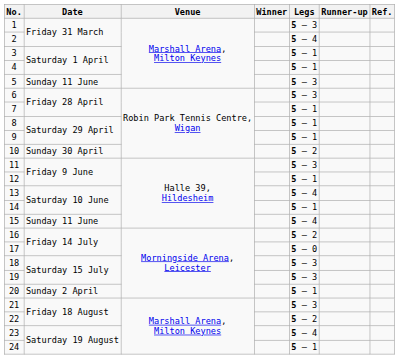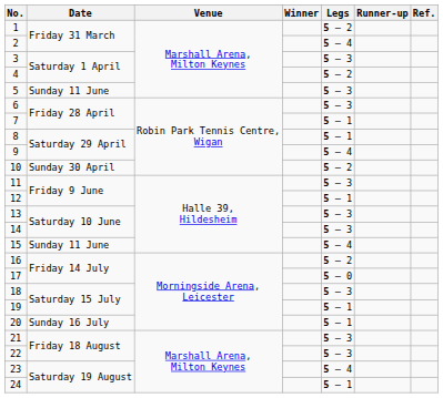1 | Legs: 5 – 3 -> 5 – 2
3 | Legs: 5 – 1 -> 5 – 3
4 | Legs: 5 – 1 -> 5 – 2
9 | Legs: 5 – 1 -> 5 – 4
13 | Legs: 5 – 4 -> 5 – 3
14 | Legs: 5 – 1 -> 5 – 3
19 | Legs: 5 – 3 -> 5 – 1
20 | Date: Sunday 2 April -> Sunday 16 July
22 | Legs: 5 – 2 -> 5 – 3
